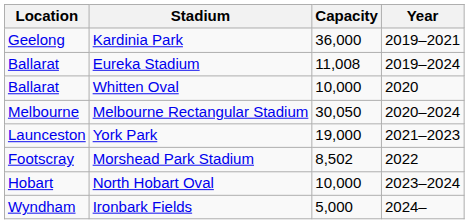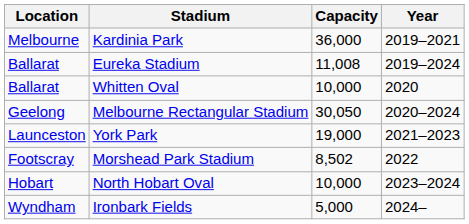Kardinia Park | Location: Geelong -> Melbourne
Melbourne Rectangular Stadium | Location: Melbourne -> Geelong
